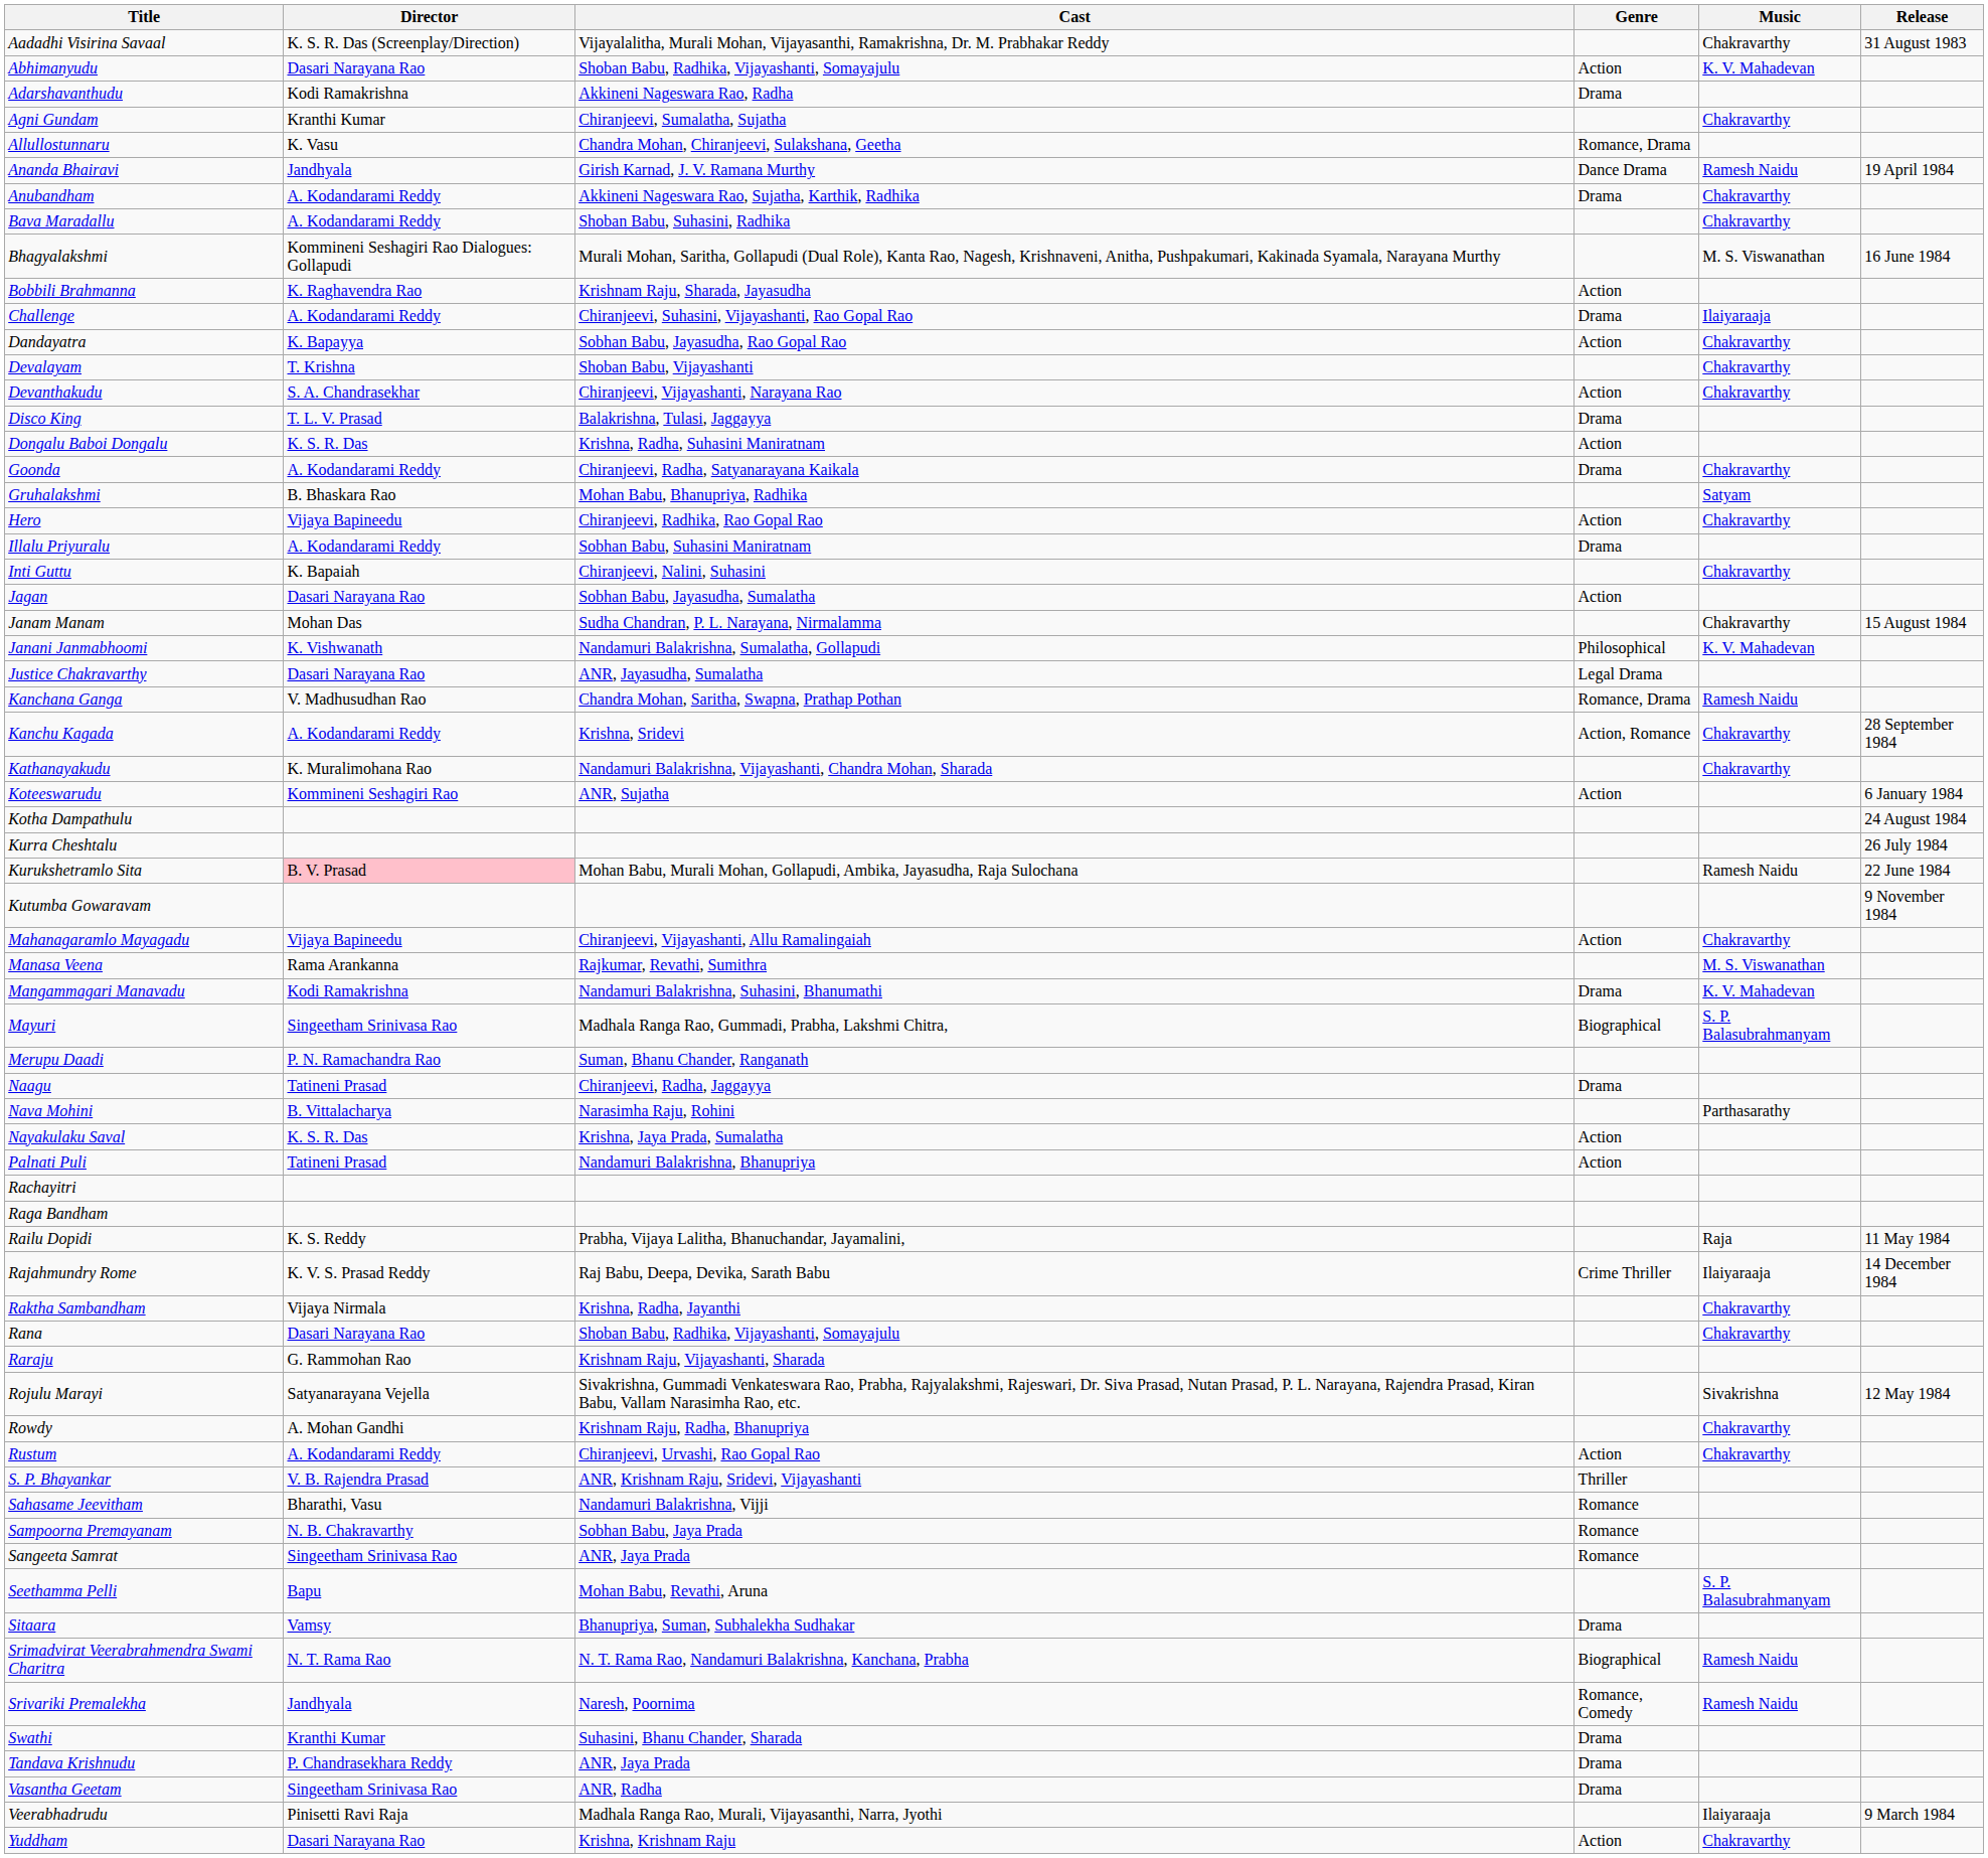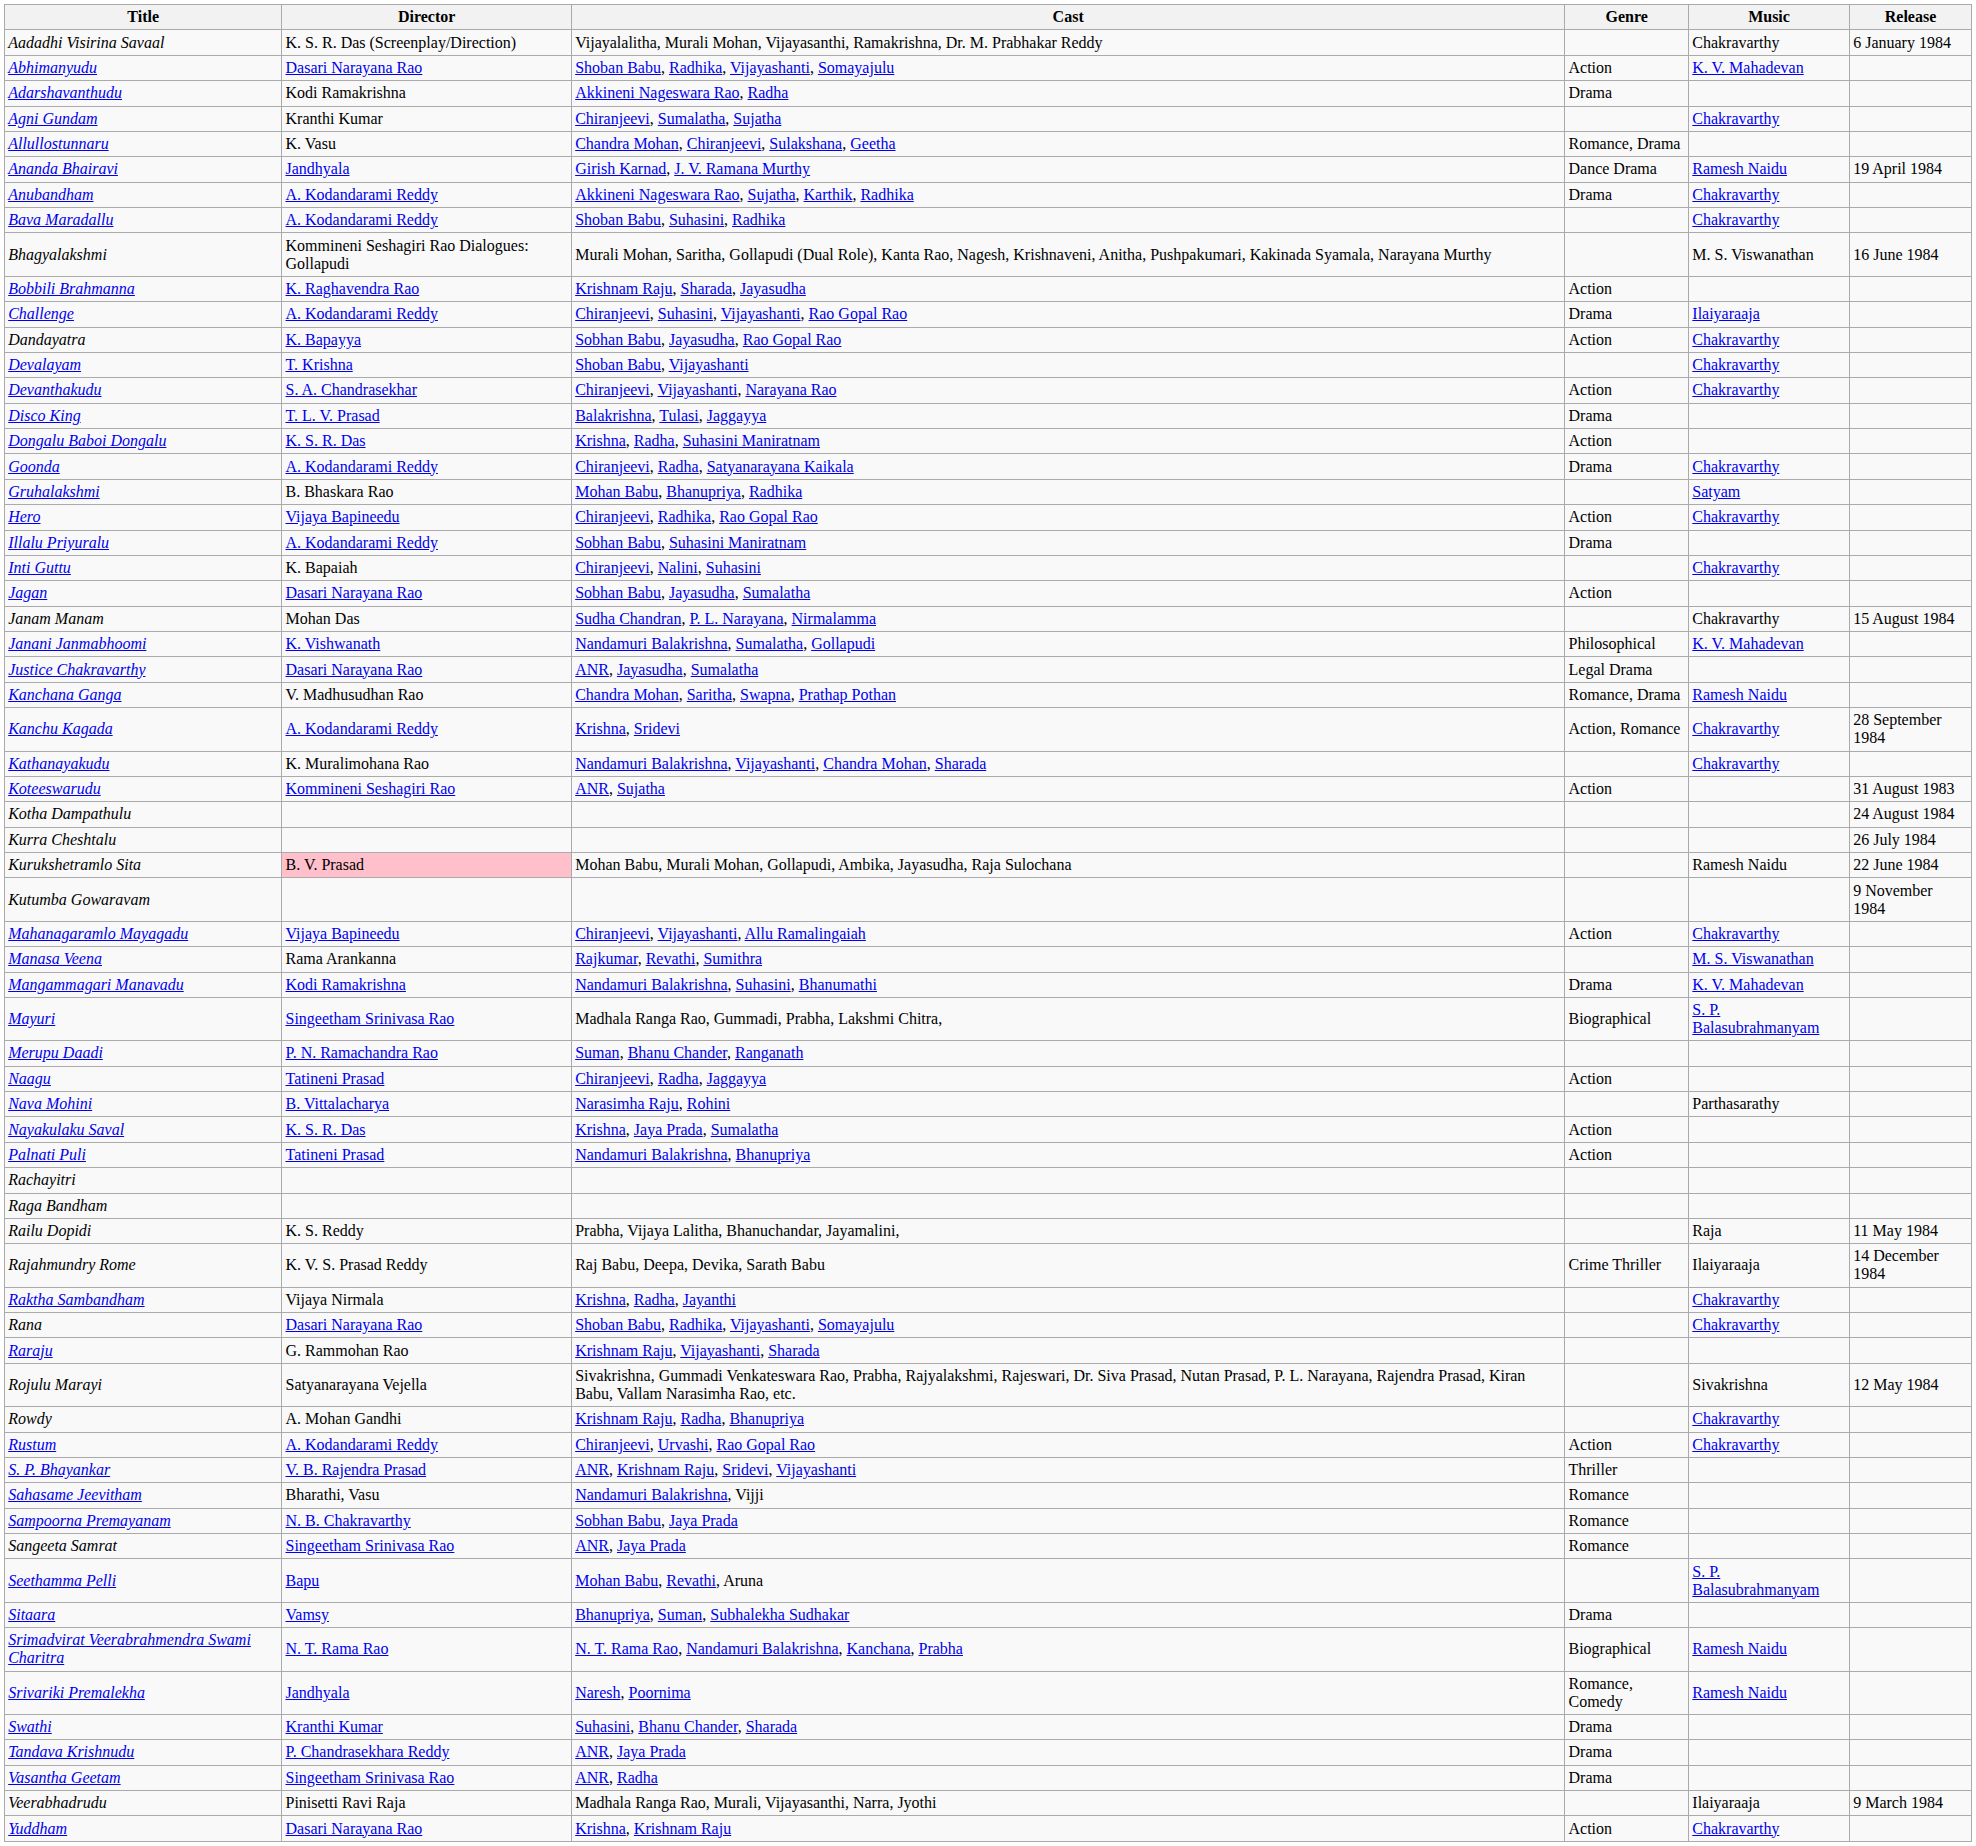Aadadhi Visirina Savaal | Release: 31 August 1983 -> 6 January 1984
Koteeswarudu | Release: 6 January 1984 -> 31 August 1983
Naagu | Genre: Drama -> Action
